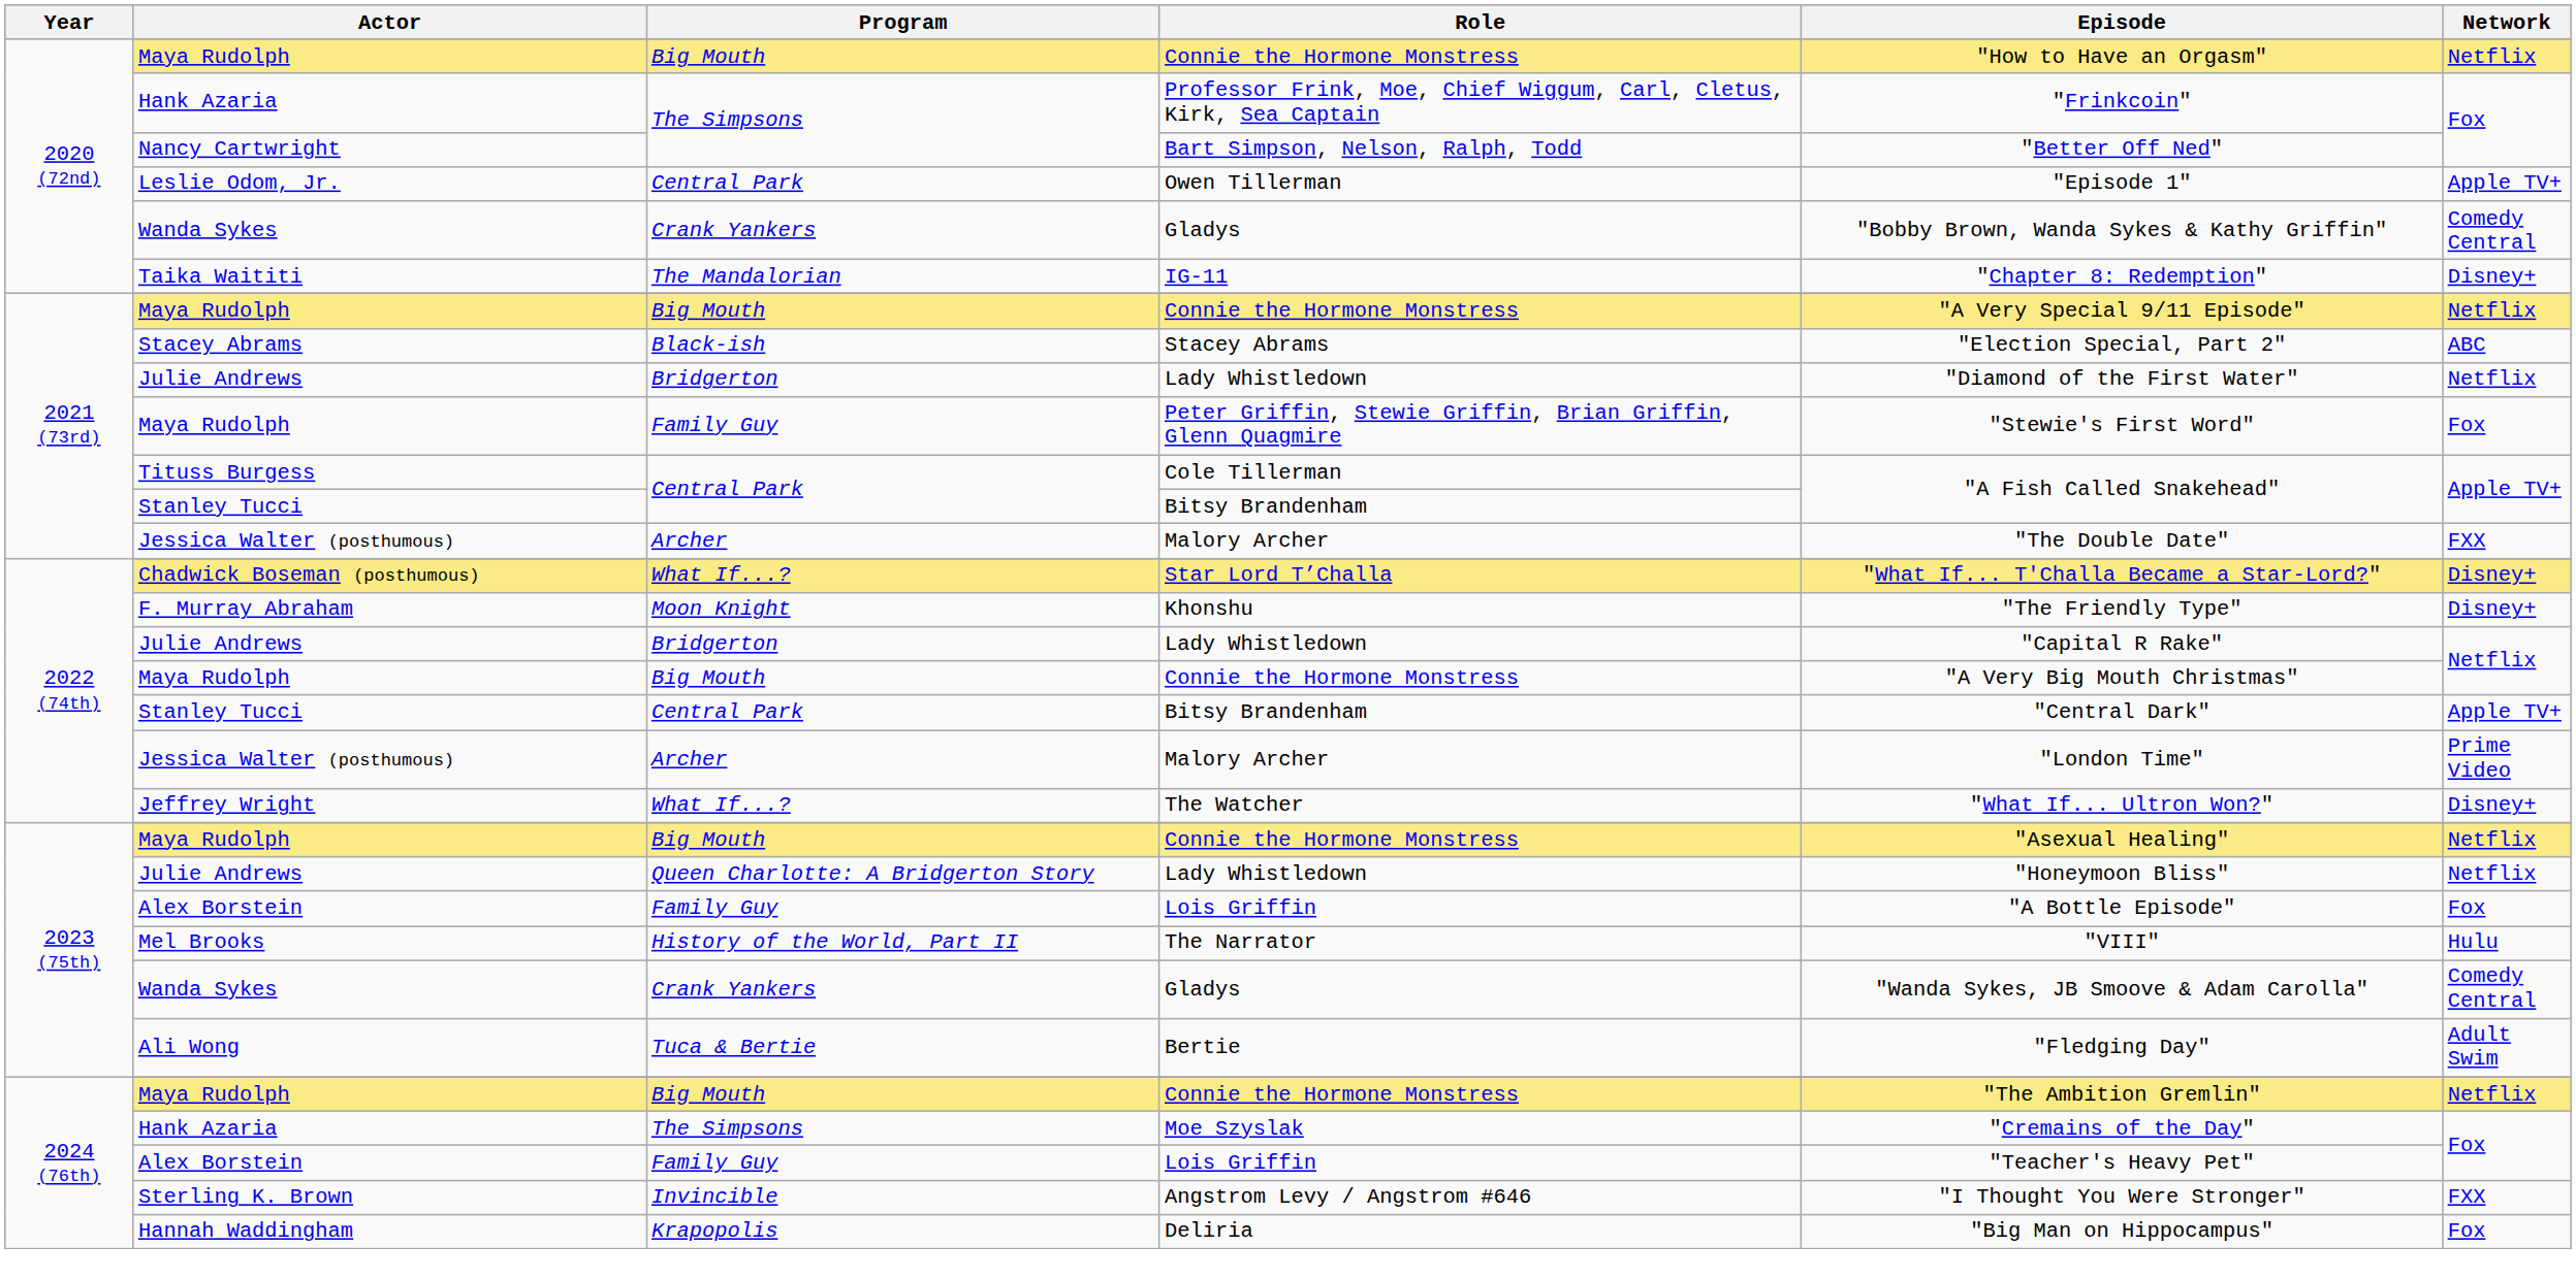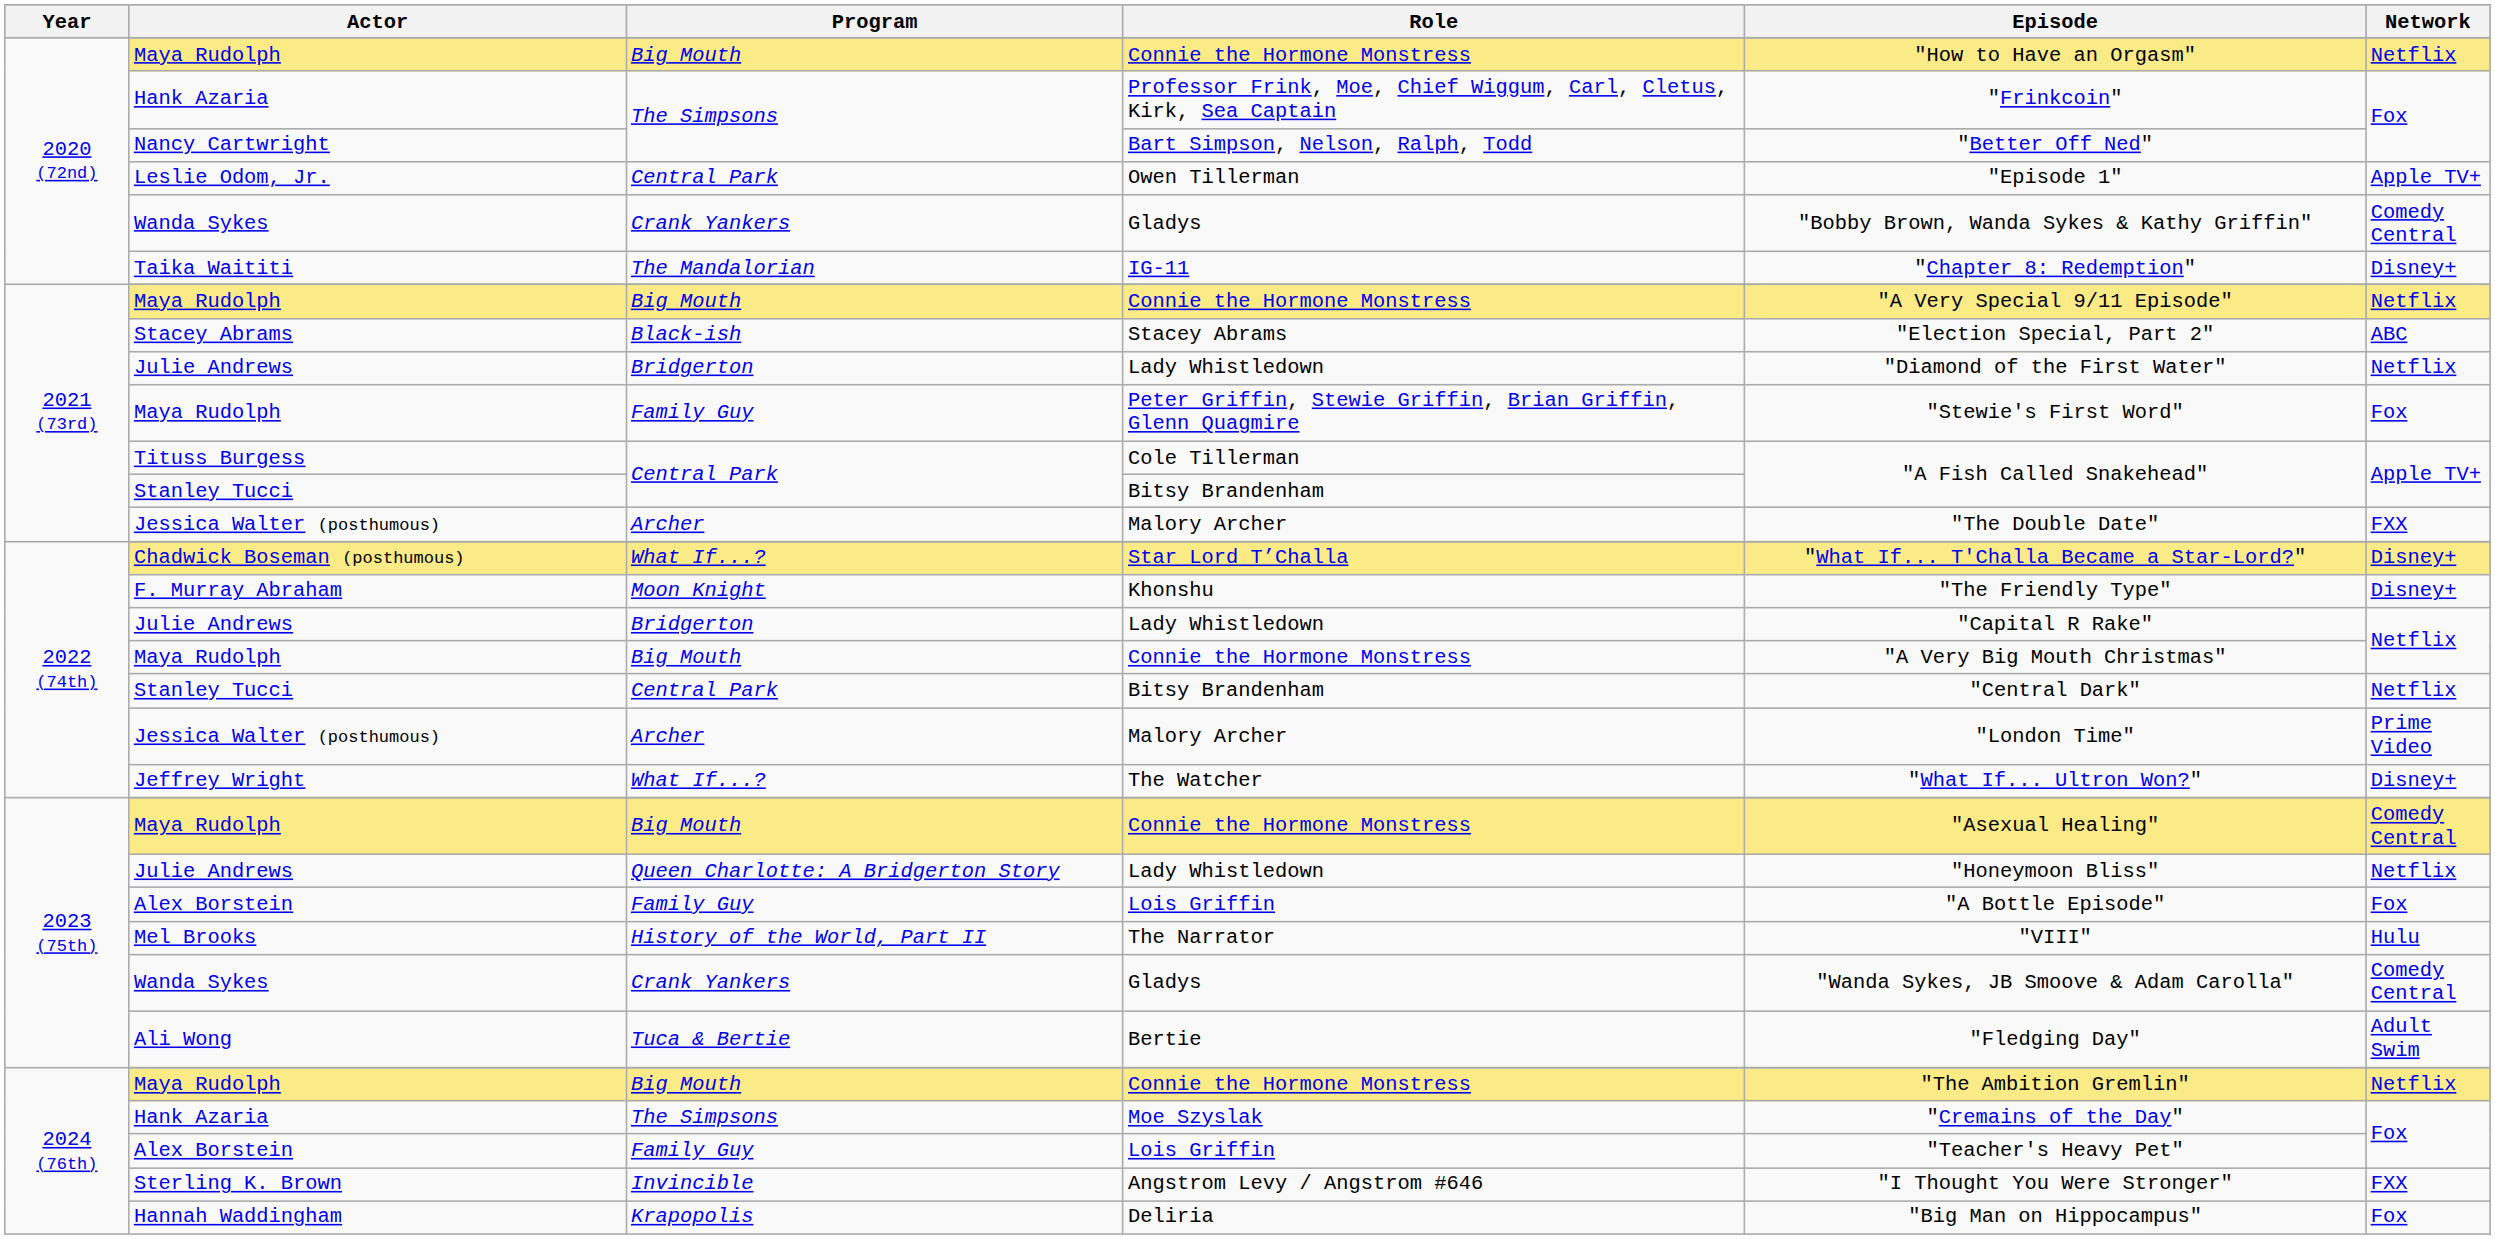2022 (74th) / Bitsy Brandenham | Network: Apple TV+ -> Netflix
2023 (75th) / Connie the Hormone Monstress | Network: Netflix -> Comedy Central
